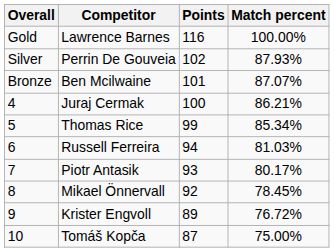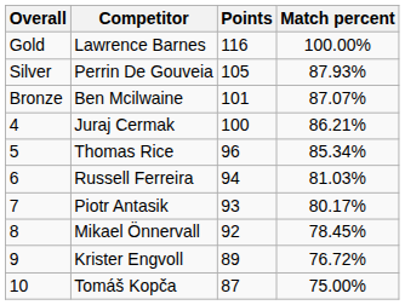Perrin De Gouveia | Points: 102 -> 105
Thomas Rice | Points: 99 -> 96
